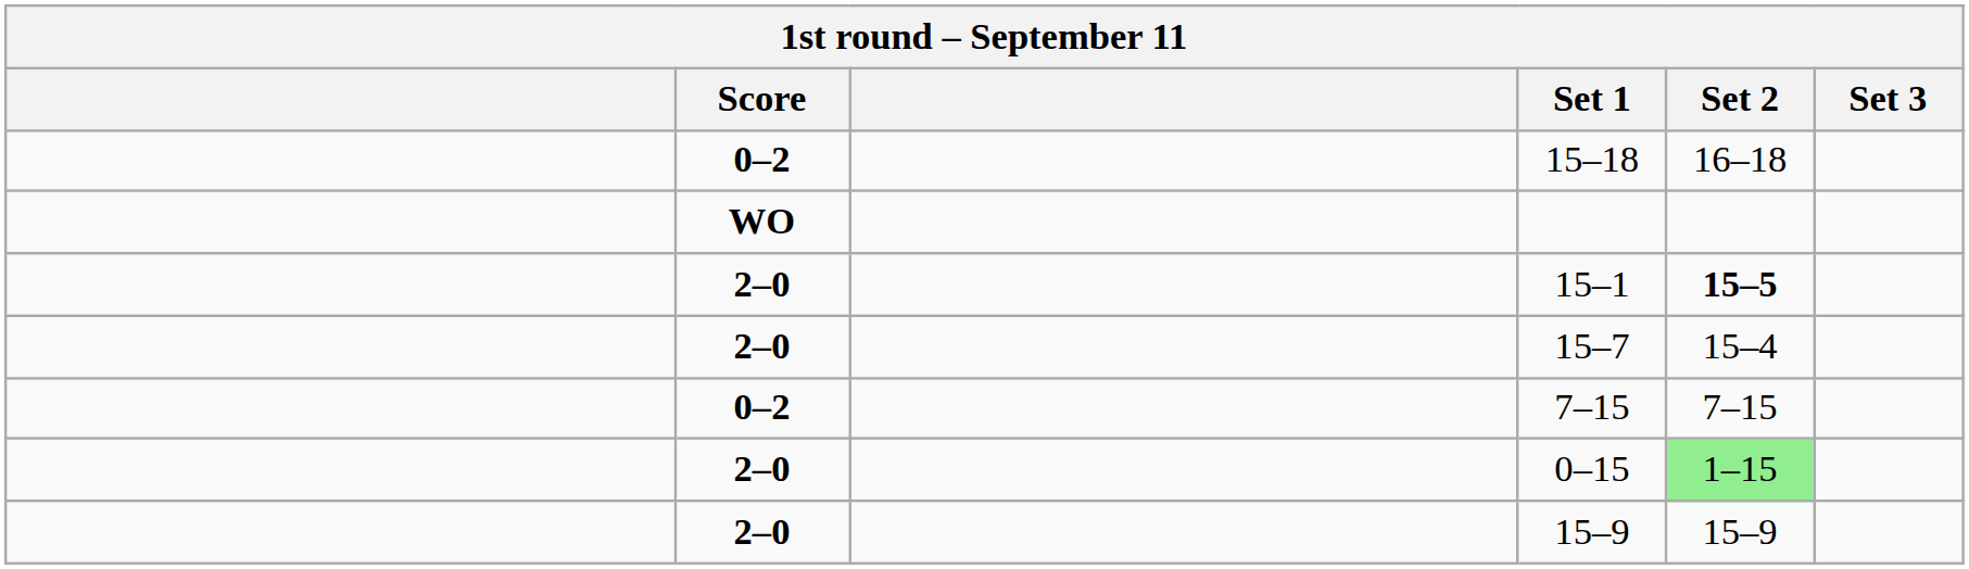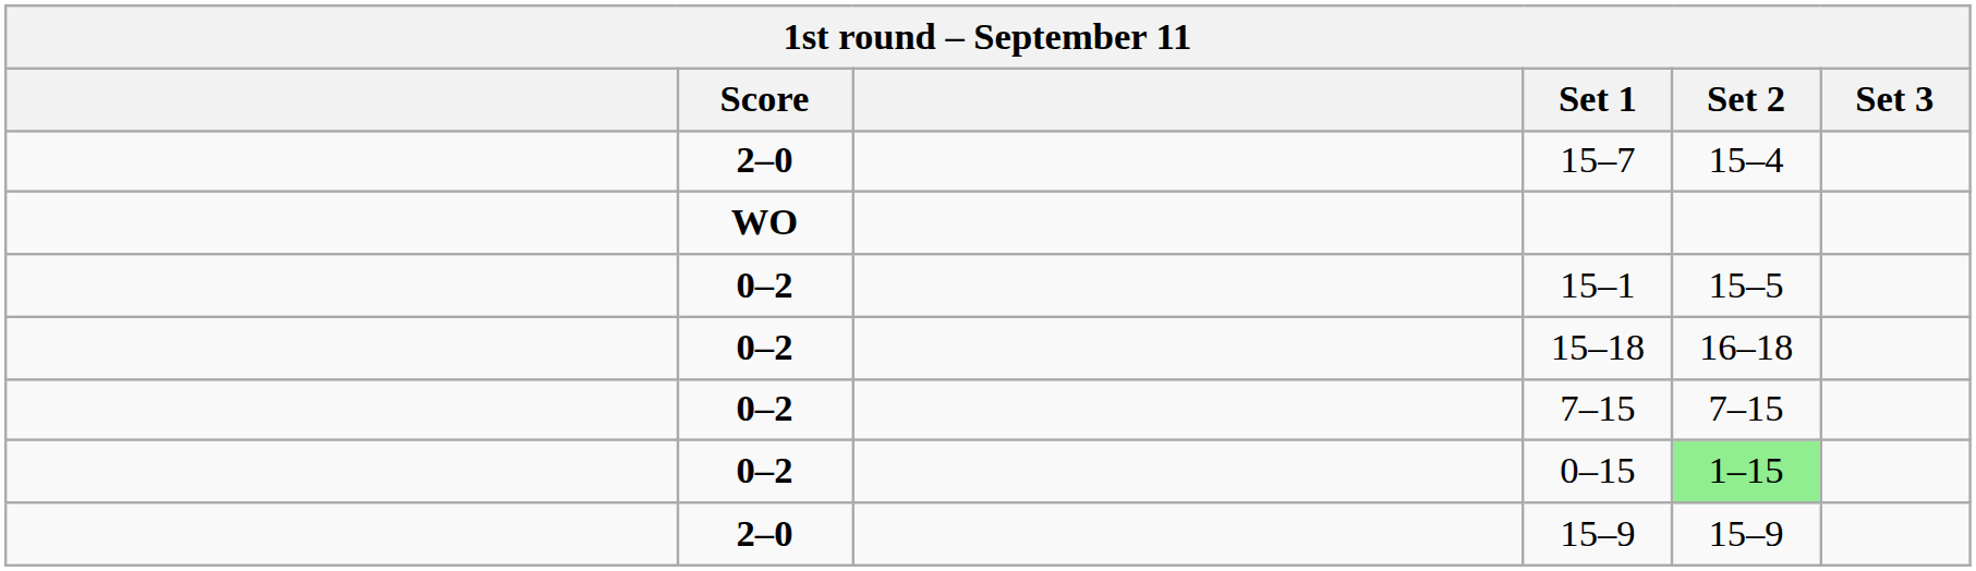rows swapped: 15–7 <-> 15–18
15–1 | Score: 2–0 -> 0–2
15–1 | Set 2: bold -> normal
0–15 | Score: 2–0 -> 0–2
